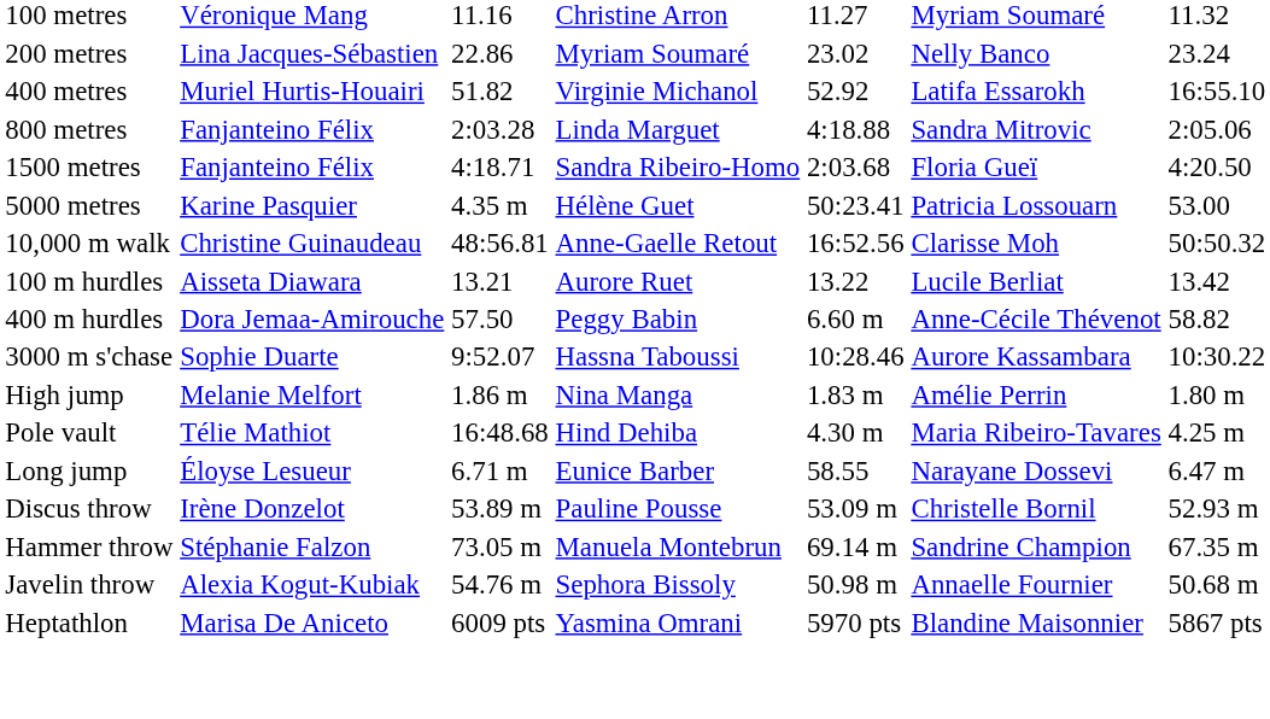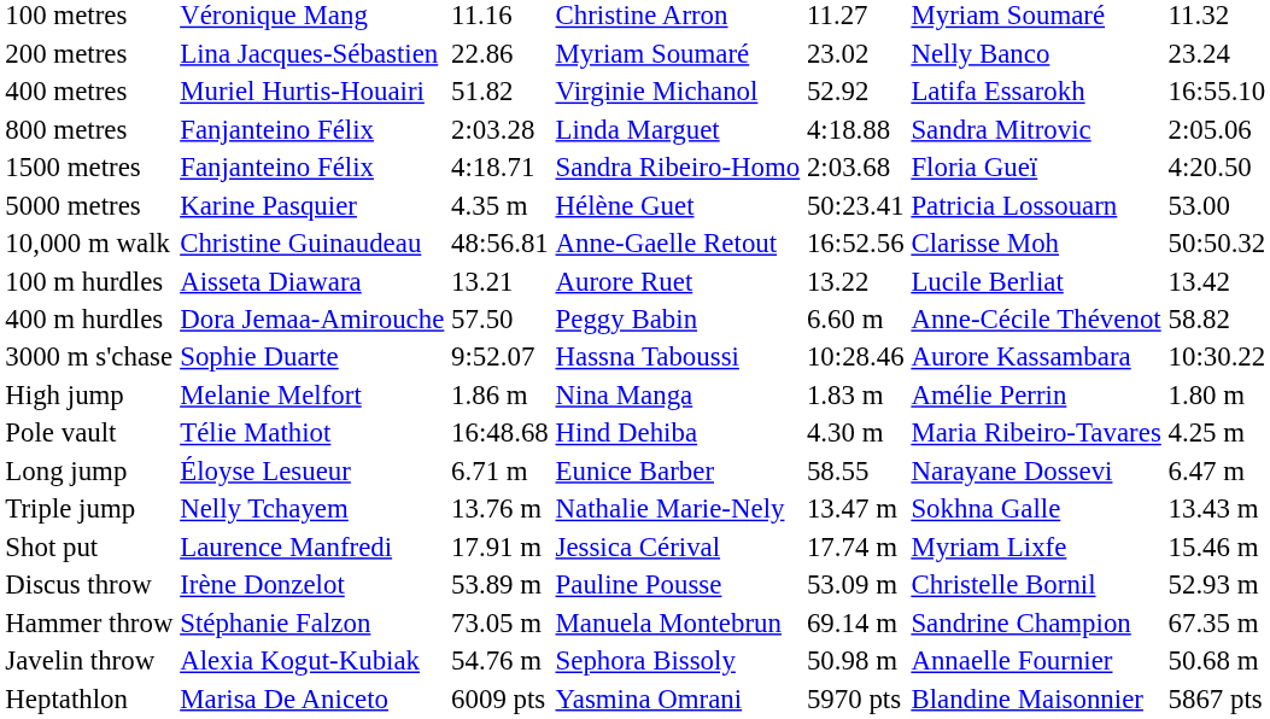+ row: Triple jump | Nelly Tchayem | 13.76 m | Nathalie Marie-Nely | 13.47 m | Sokhna Galle | 13.43 m
+ row: Shot put | Laurence Manfredi | 17.91 m | Jessica Cérival | 17.74 m | Myriam Lixfe | 15.46 m
